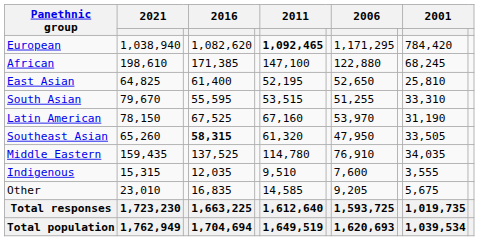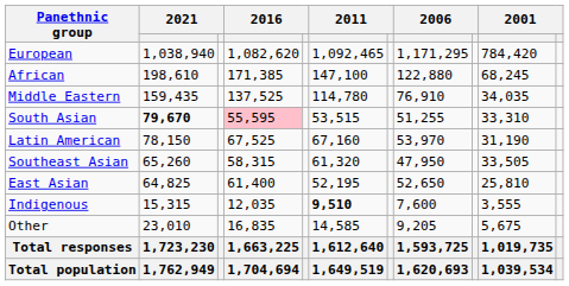European | column 6: bold -> normal
rows swapped: Middle Eastern <-> East Asian
South Asian | column 2: normal -> bold
South Asian | column 4: no background -> pink background
Southeast Asian | column 4: bold -> normal
Indigenous | column 6: normal -> bold
